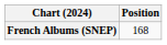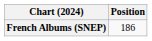French Albums (SNEP) | Position: 168 -> 186
